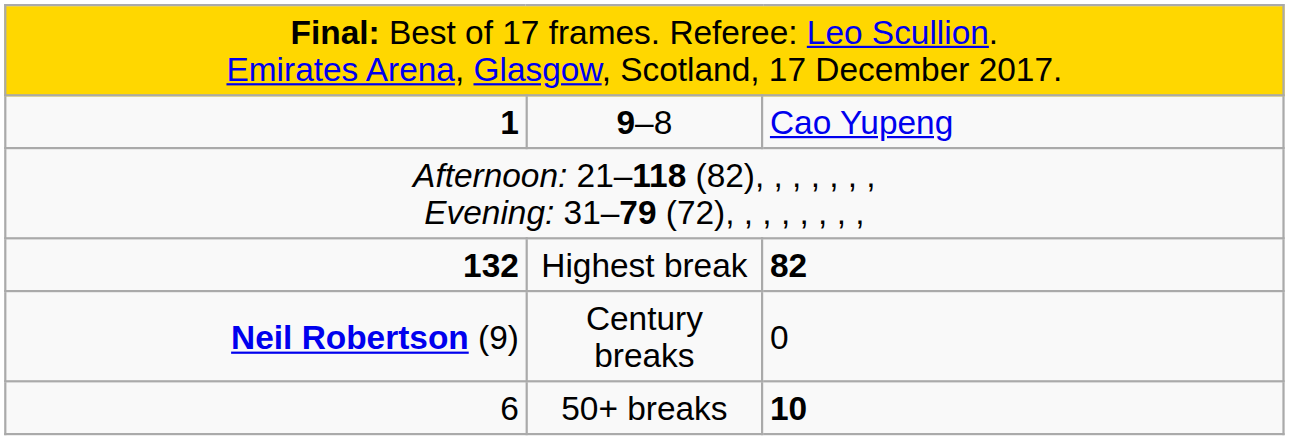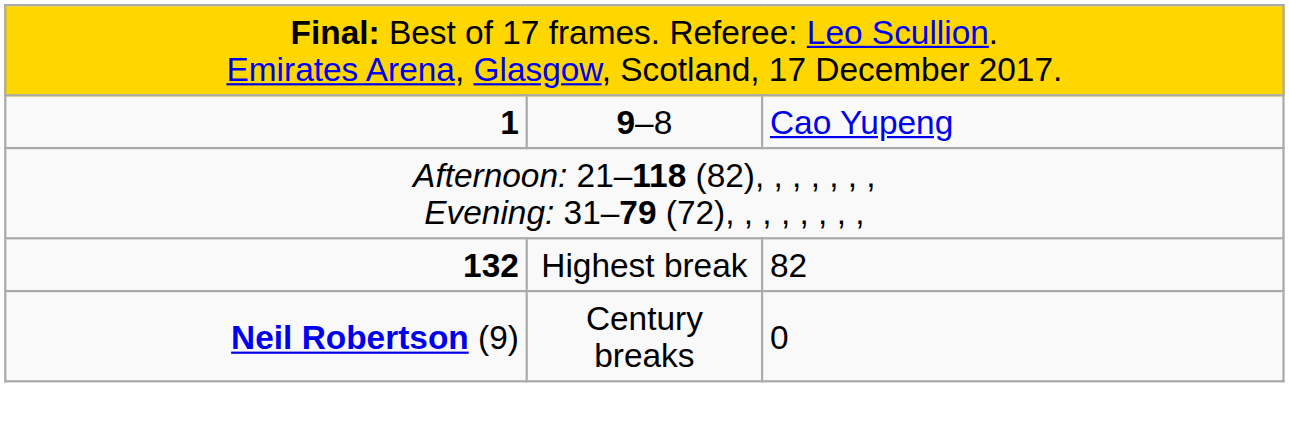Highest break | column 3: bold -> normal
- row: 6 | 50+ breaks | 10
